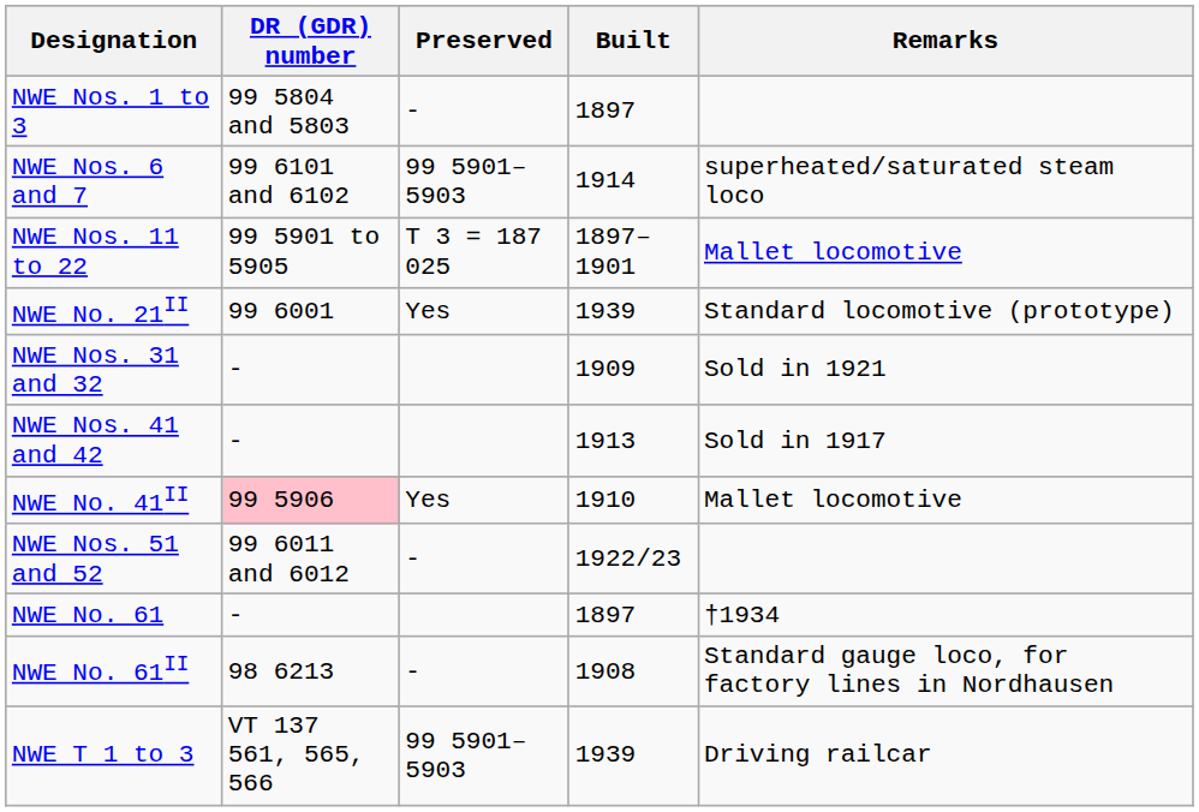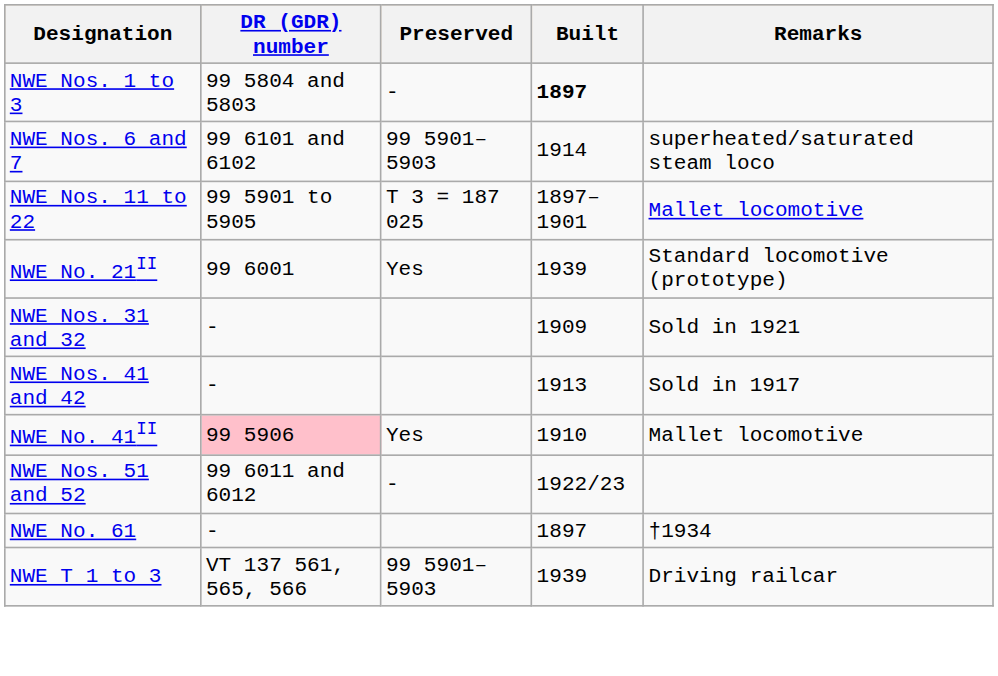NWE Nos. 1 to 3 | Built: normal -> bold
- row: NWE No. 61II | 98 6213 | - | 1908 | Standard gauge loco, for factory lines in Nordhausen
